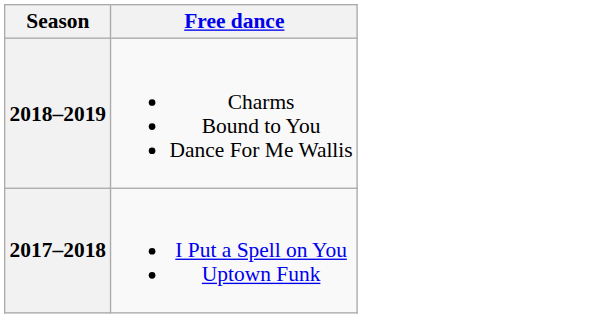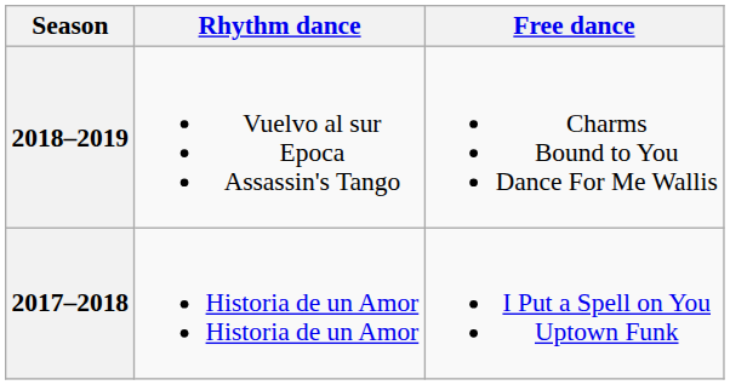+ column: Rhythm dance | Vuelvo al sur Epoca Assassin's Tango | Historia de un Amor Historia de un Amor
